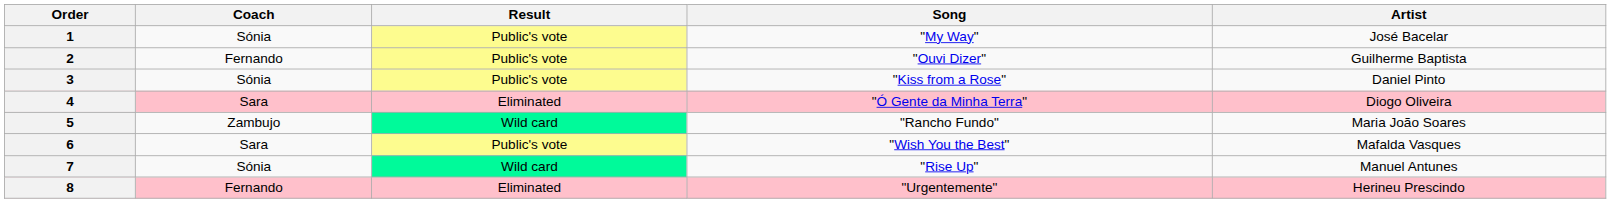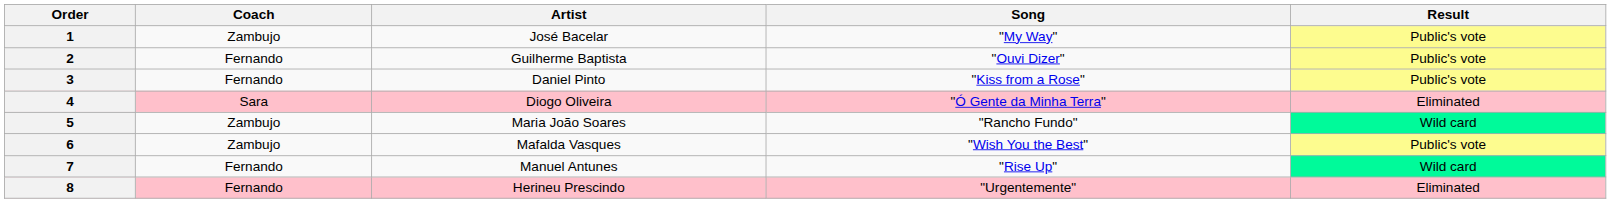columns swapped: Artist <-> Result
1 | Coach: Sónia -> Zambujo
3 | Coach: Sónia -> Fernando
6 | Coach: Sara -> Zambujo
7 | Coach: Sónia -> Fernando
